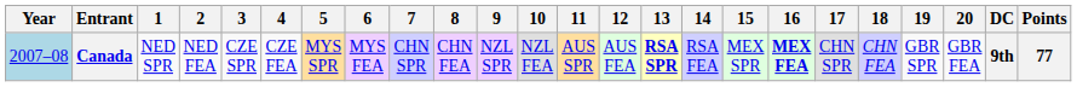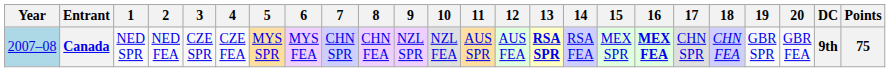Canada | Points: 77 -> 75
